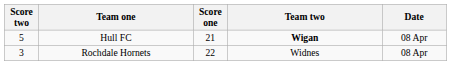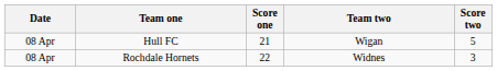columns swapped: Date <-> Score two
Hull FC | Team two: bold -> normal
